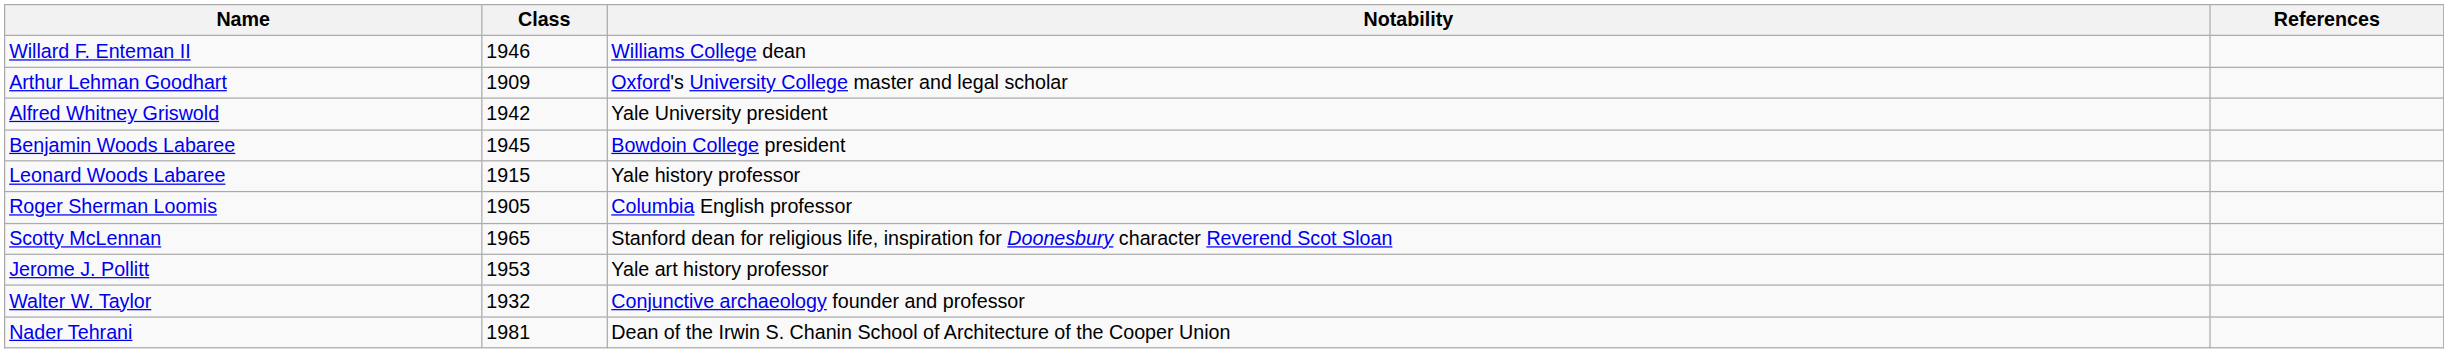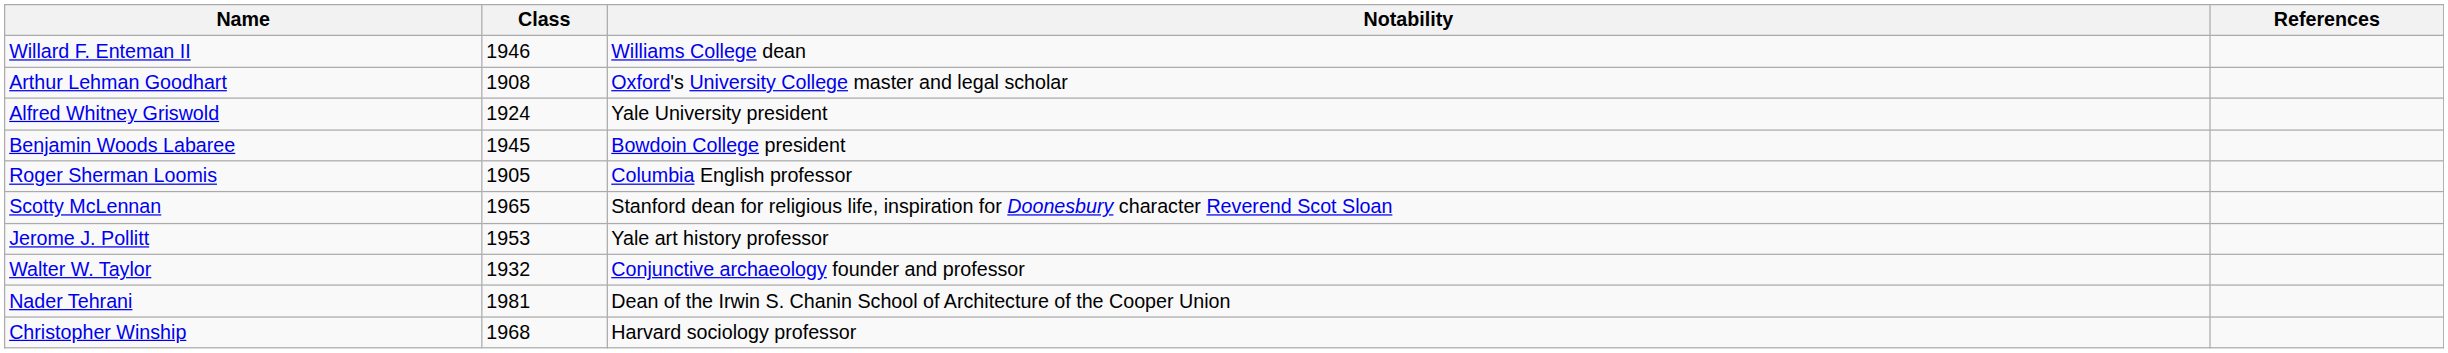Arthur Lehman Goodhart | Class: 1909 -> 1908
Alfred Whitney Griswold | Class: 1942 -> 1924
- row: Leonard Woods Labaree | 1915 | Yale history professor
+ row: Christopher Winship | 1968 | Harvard sociology professor
